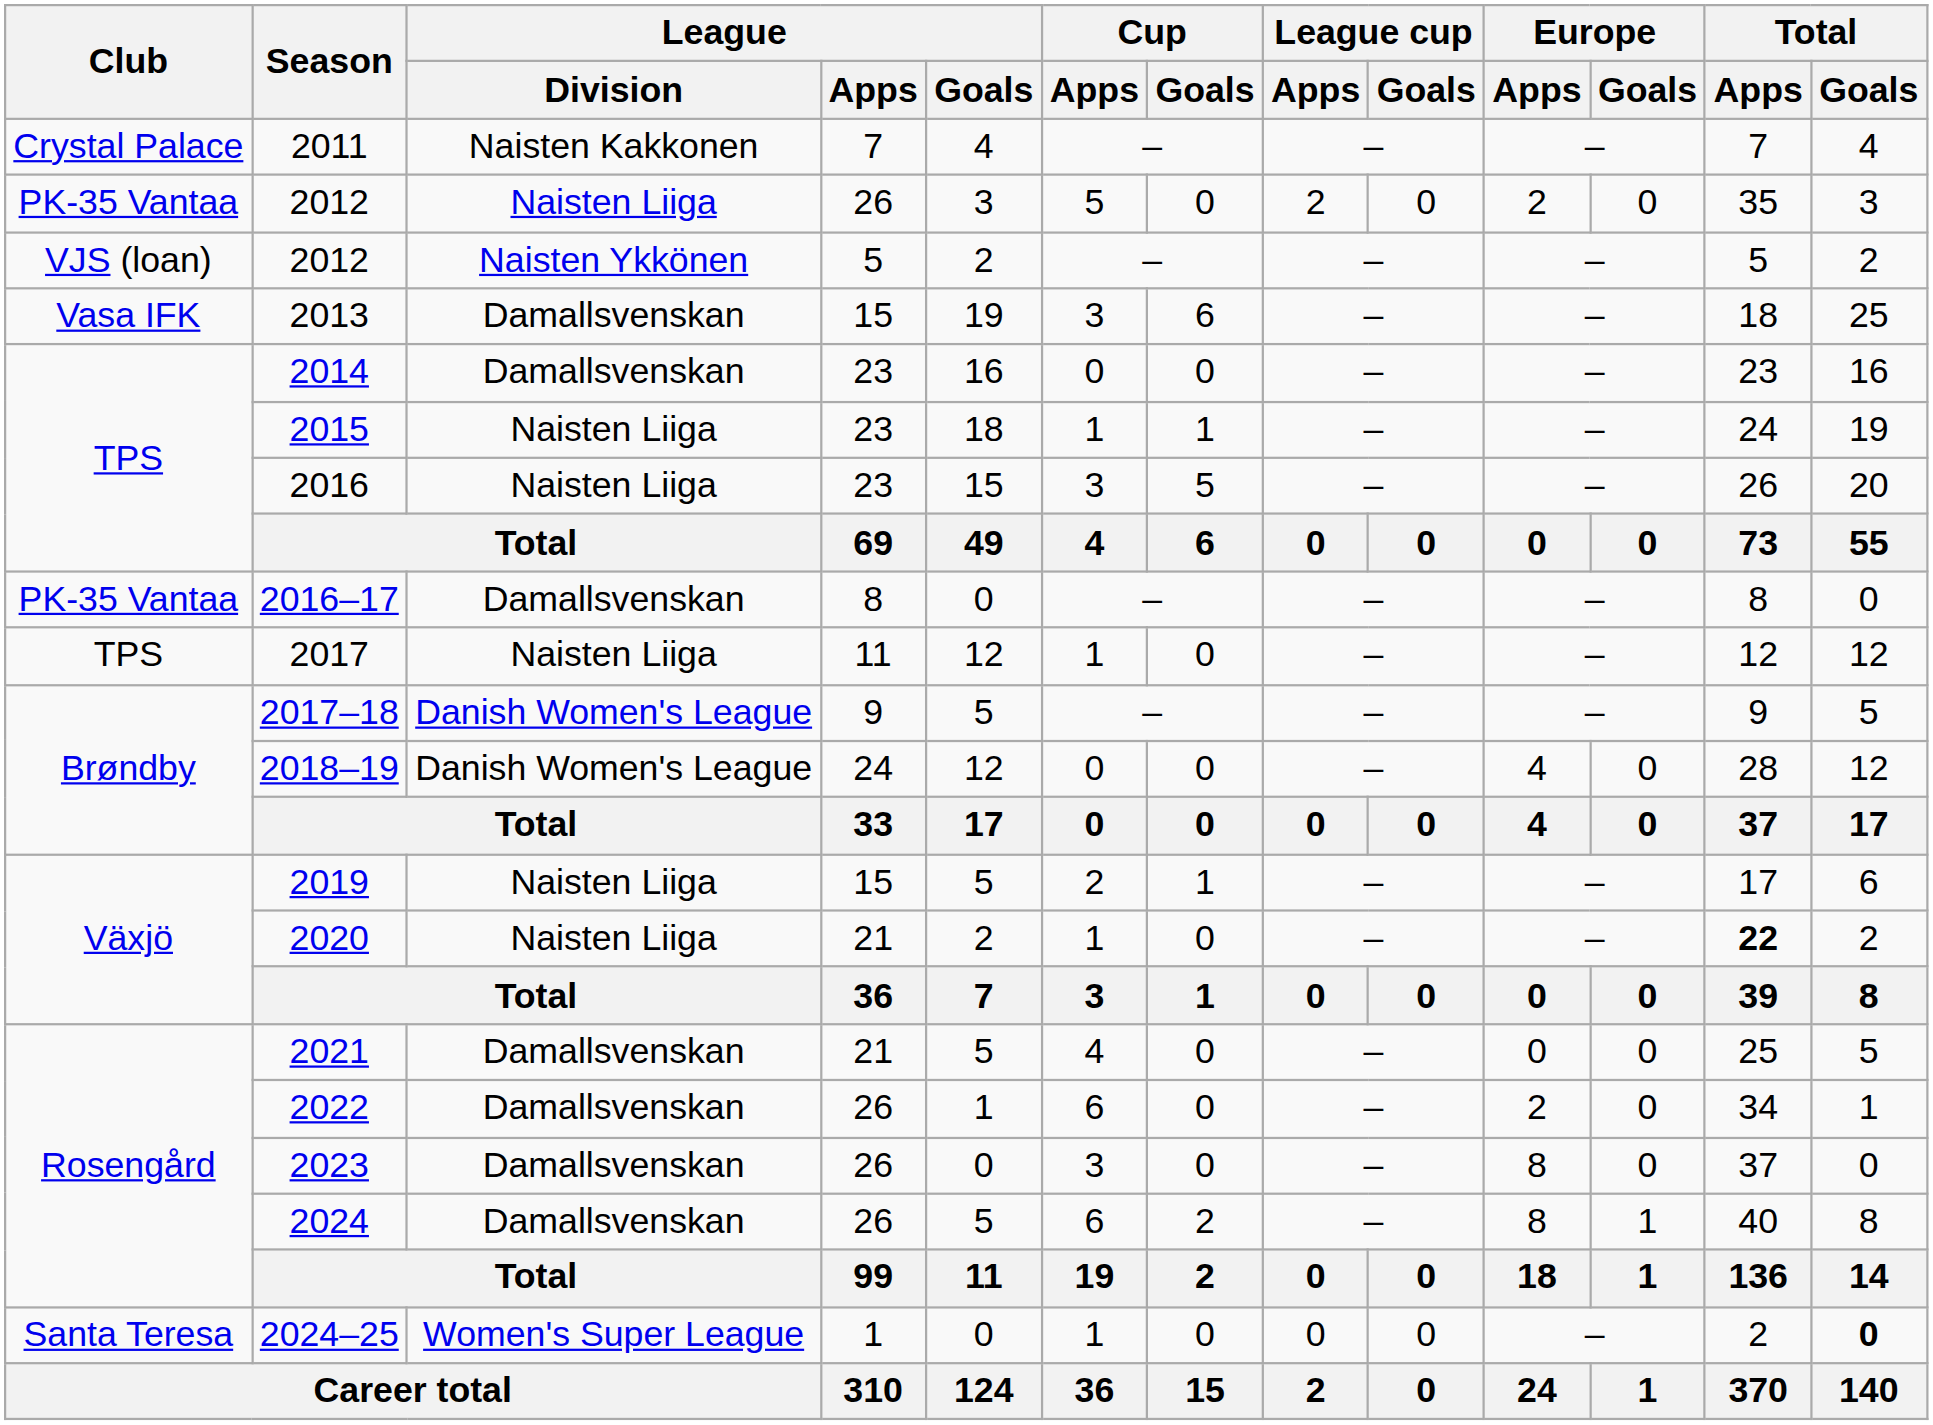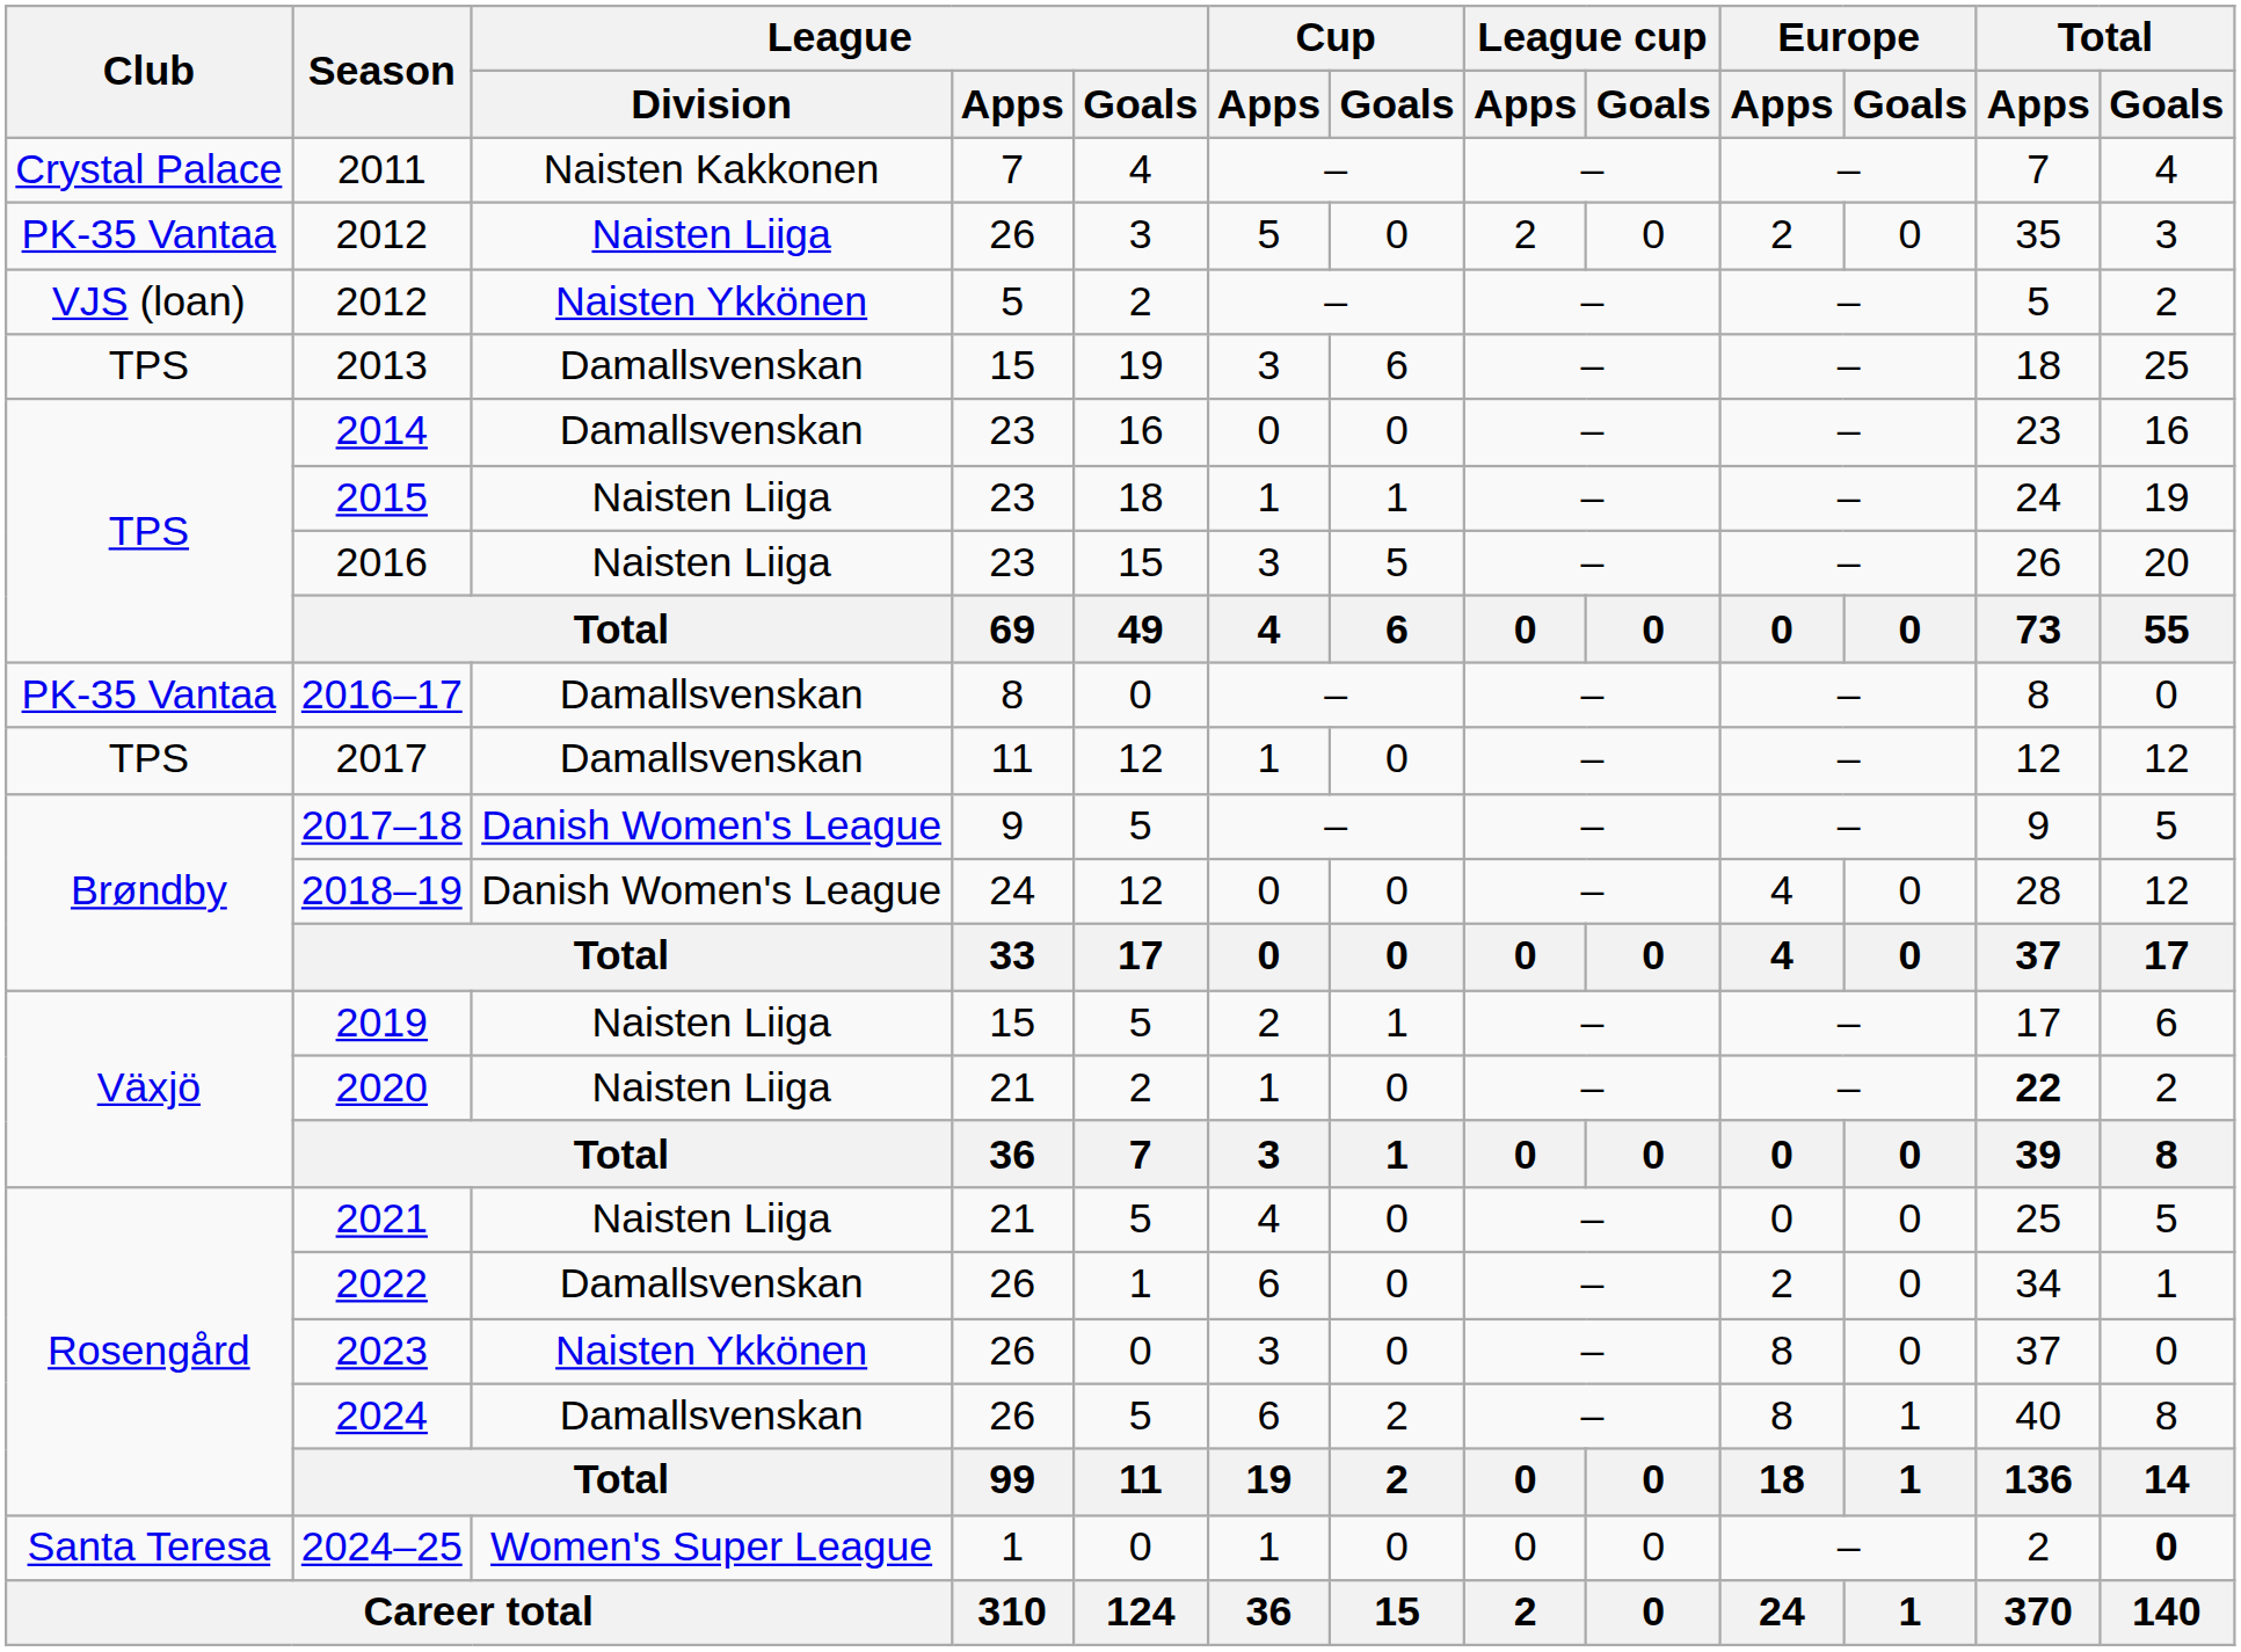2013 | Club: Vasa IFK -> TPS
2017 | League / Division: Naisten Liiga -> Damallsvenskan
2021 | League / Division: Damallsvenskan -> Naisten Liiga
2023 | League / Division: Damallsvenskan -> Naisten Ykkönen
